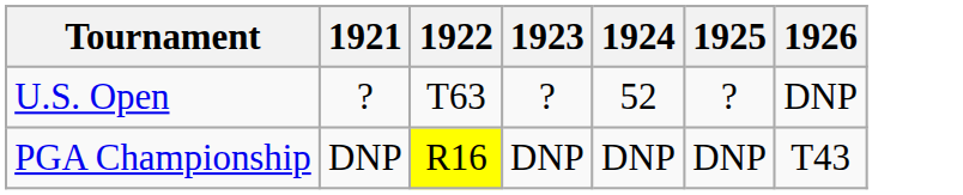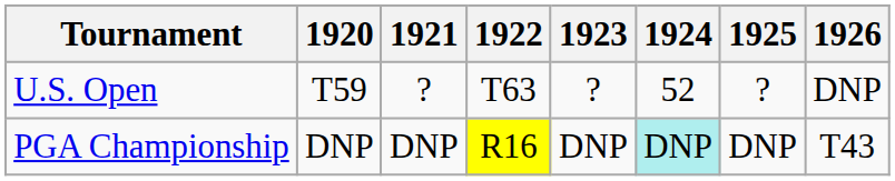+ column: 1920 | T59 | DNP
PGA Championship | 1924: no background -> paleturquoise background
